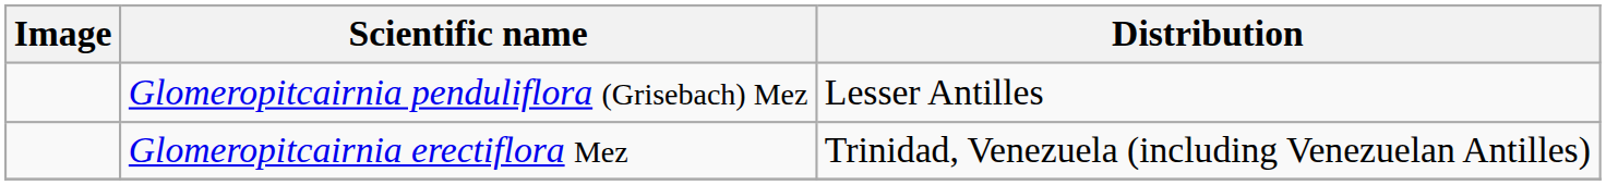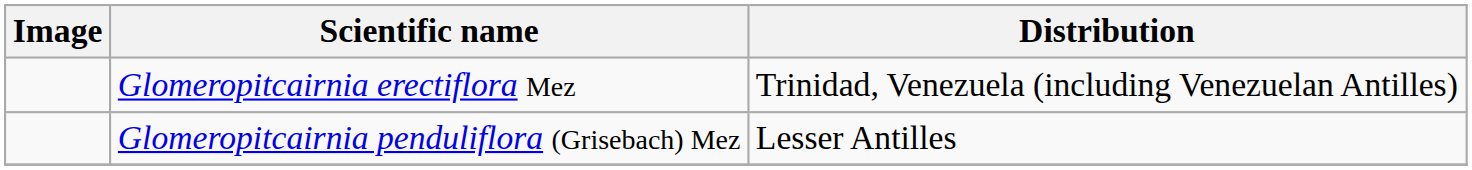rows swapped: Glomeropitcairnia erectiflora Mez <-> Glomeropitcairnia penduliflora (Grisebach) Mez
